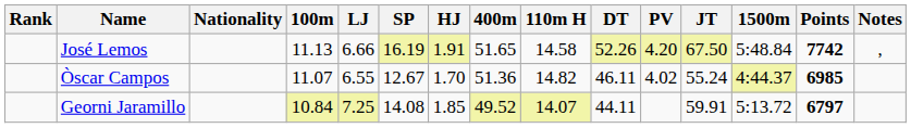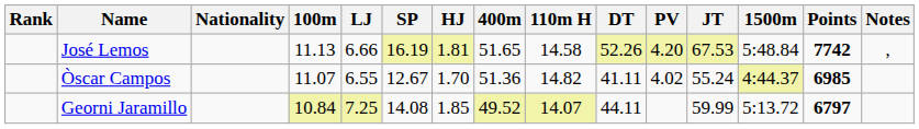José Lemos | HJ: 1.91 -> 1.81
José Lemos | JT: 67.50 -> 67.53
Òscar Campos | DT: 46.11 -> 41.11
Georni Jaramillo | JT: 59.91 -> 59.99
